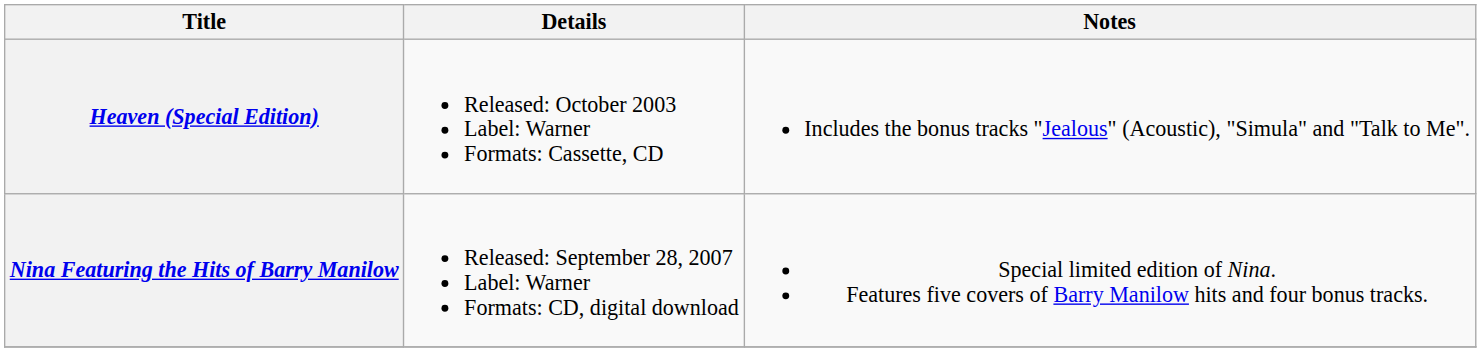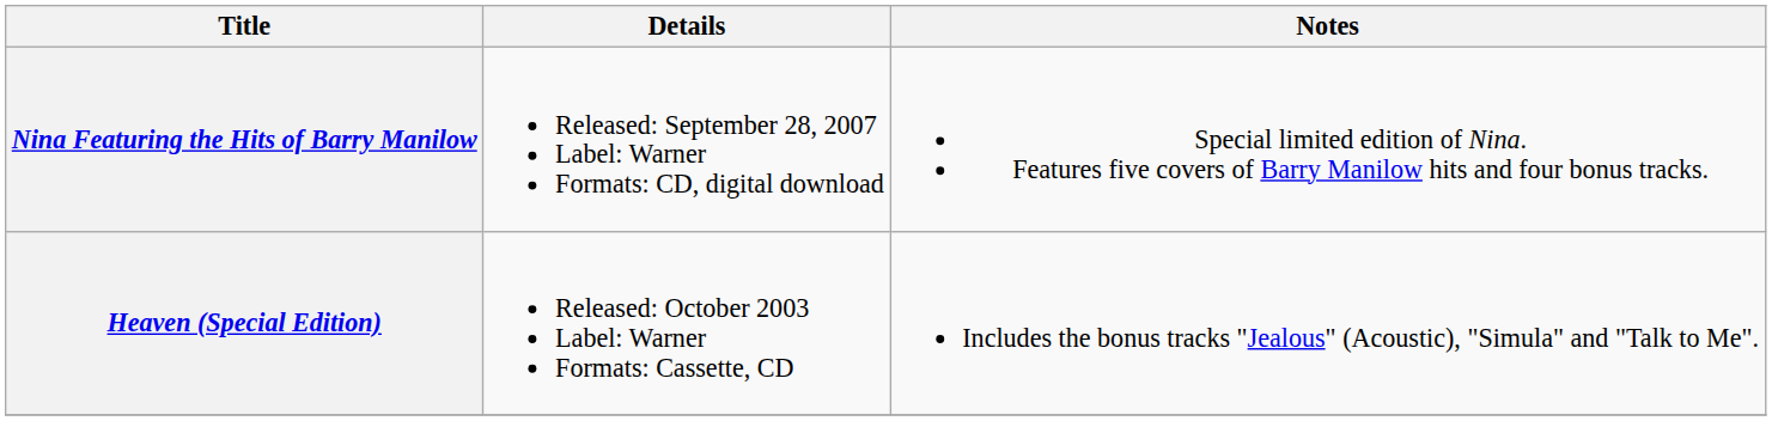rows swapped: Heaven (Special Edition) <-> Nina Featuring the Hits of Barry Manilow
